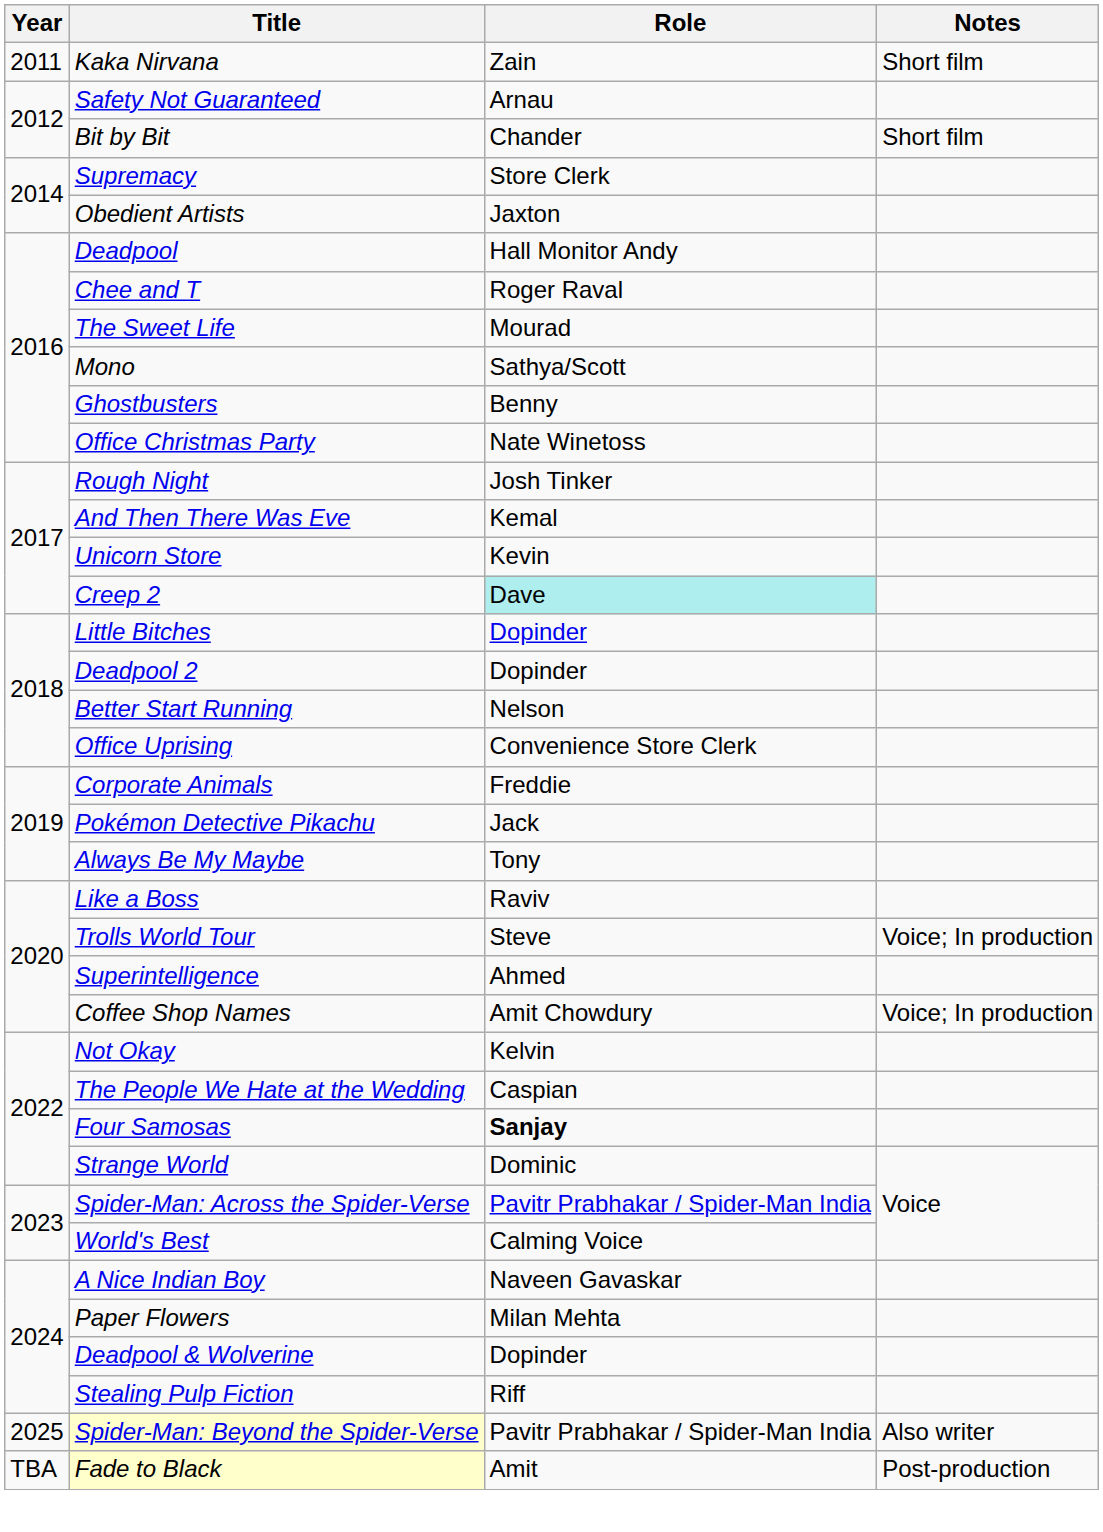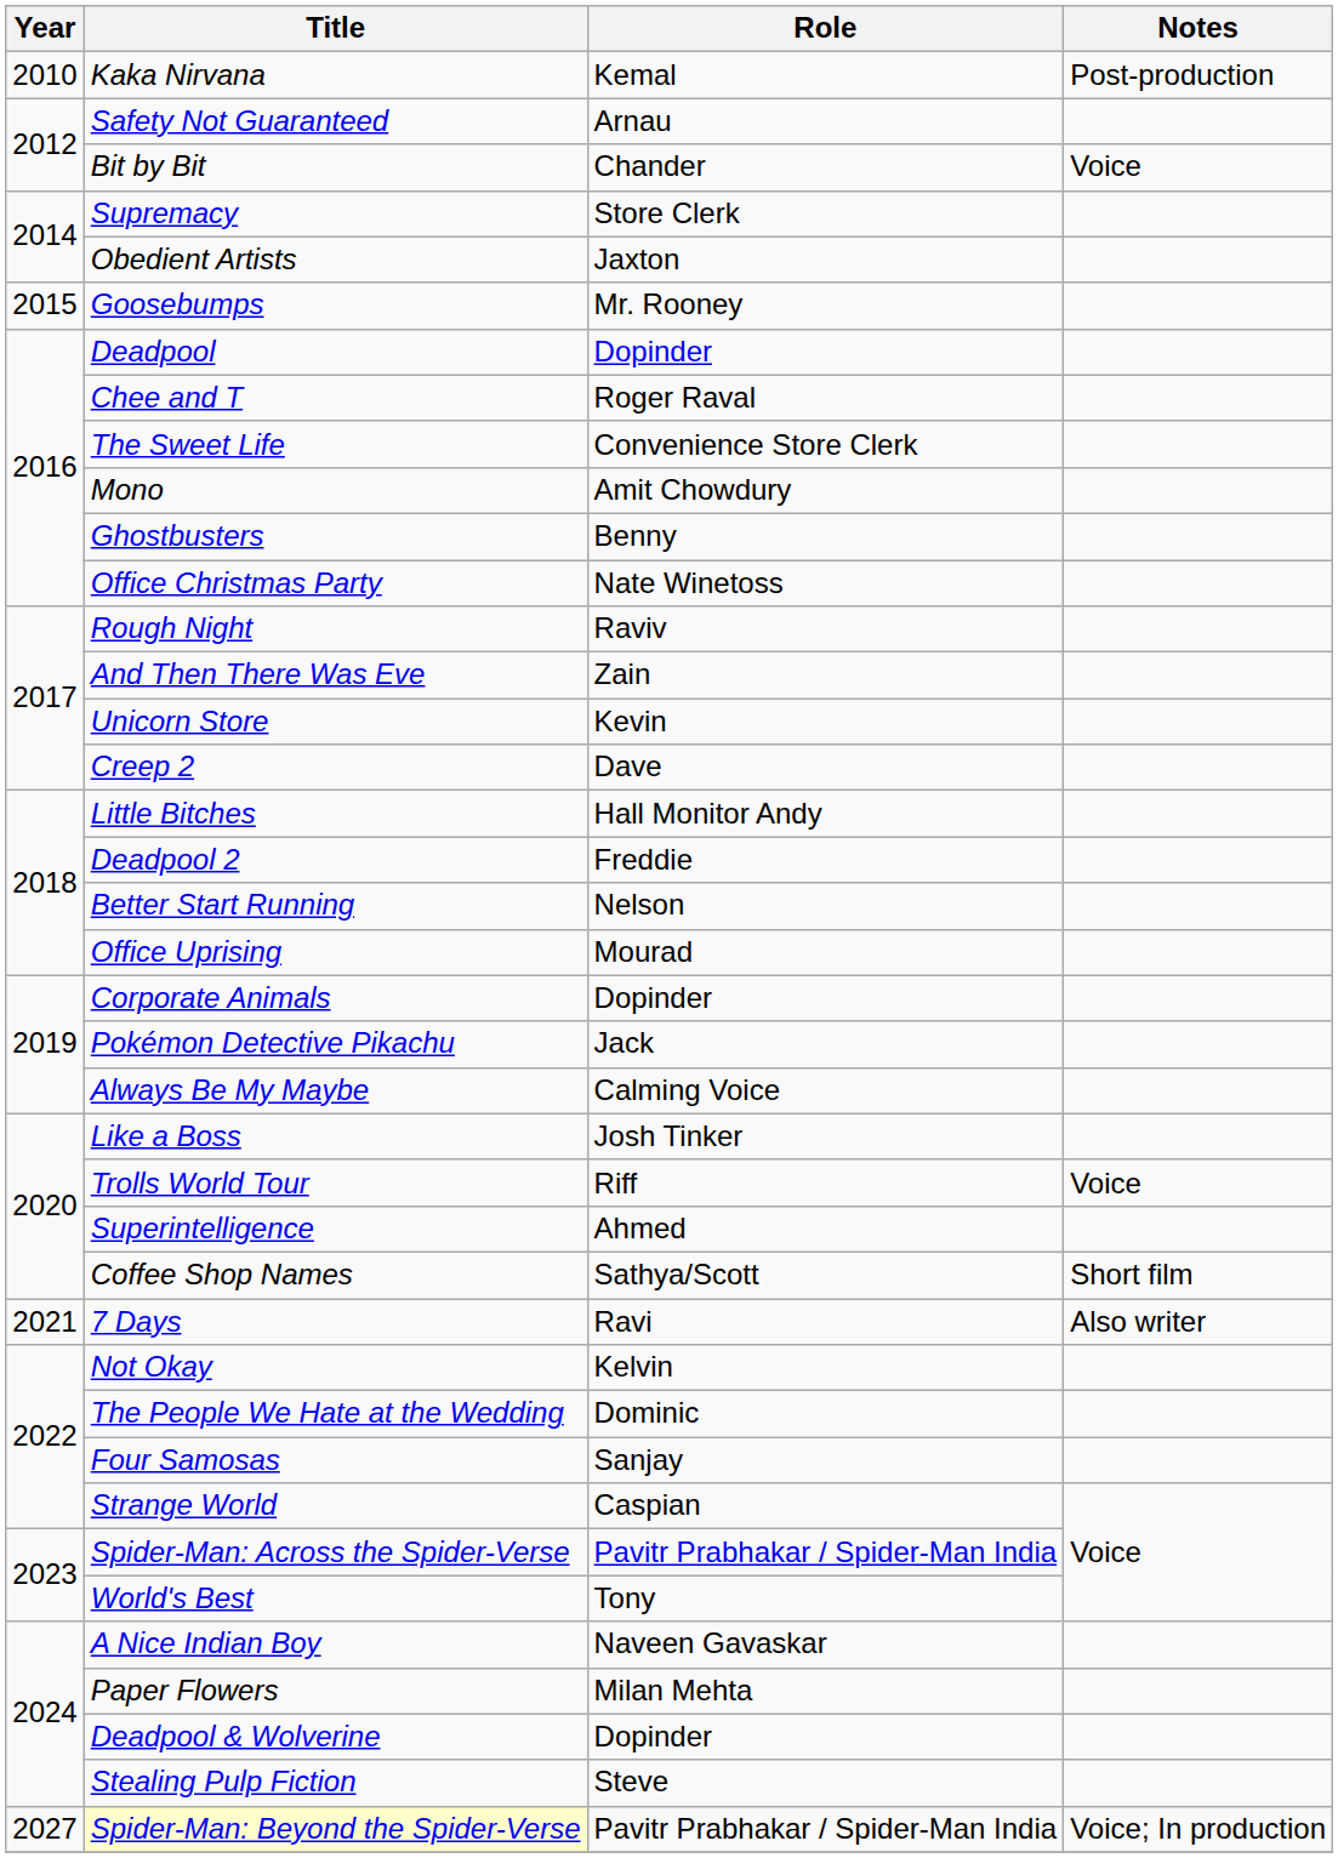Kaka Nirvana | Year: 2011 -> 2010
Kaka Nirvana | Role: Zain -> Kemal
Kaka Nirvana | Notes: Short film -> Post-production
Bit by Bit | Notes: Short film -> Voice
+ row: 2015 | Goosebumps | Mr. Rooney
Deadpool | Role: Hall Monitor Andy -> Dopinder
The Sweet Life | Role: Mourad -> Convenience Store Clerk
Mono | Role: Sathya/Scott -> Amit Chowdury
Rough Night | Role: Josh Tinker -> Raviv
And Then There Was Eve | Role: Kemal -> Zain
Creep 2 | Role: paleturquoise background -> no background
Little Bitches | Role: Dopinder -> Hall Monitor Andy
Deadpool 2 | Role: Dopinder -> Freddie
Office Uprising | Role: Convenience Store Clerk -> Mourad
Corporate Animals | Role: Freddie -> Dopinder
Always Be My Maybe | Role: Tony -> Calming Voice
Like a Boss | Role: Raviv -> Josh Tinker
Trolls World Tour | Role: Steve -> Riff
Trolls World Tour | Notes: Voice; In production -> Voice
Coffee Shop Names | Role: Amit Chowdury -> Sathya/Scott
Coffee Shop Names | Notes: Voice; In production -> Short film
+ row: 2021 | 7 Days | Ravi | Also writer
The People We Hate at the Wedding | Role: Caspian -> Dominic
Four Samosas | Role: bold -> normal
Strange World | Role: Dominic -> Caspian
World's Best | Role: Calming Voice -> Tony
Stealing Pulp Fiction | Role: Riff -> Steve
Spider-Man: Beyond the Spider-Verse | Year: 2025 -> 2027
Spider-Man: Beyond the Spider-Verse | Notes: Also writer -> Voice; In production
- row: TBA | Fade to Black | Amit | Post-production
